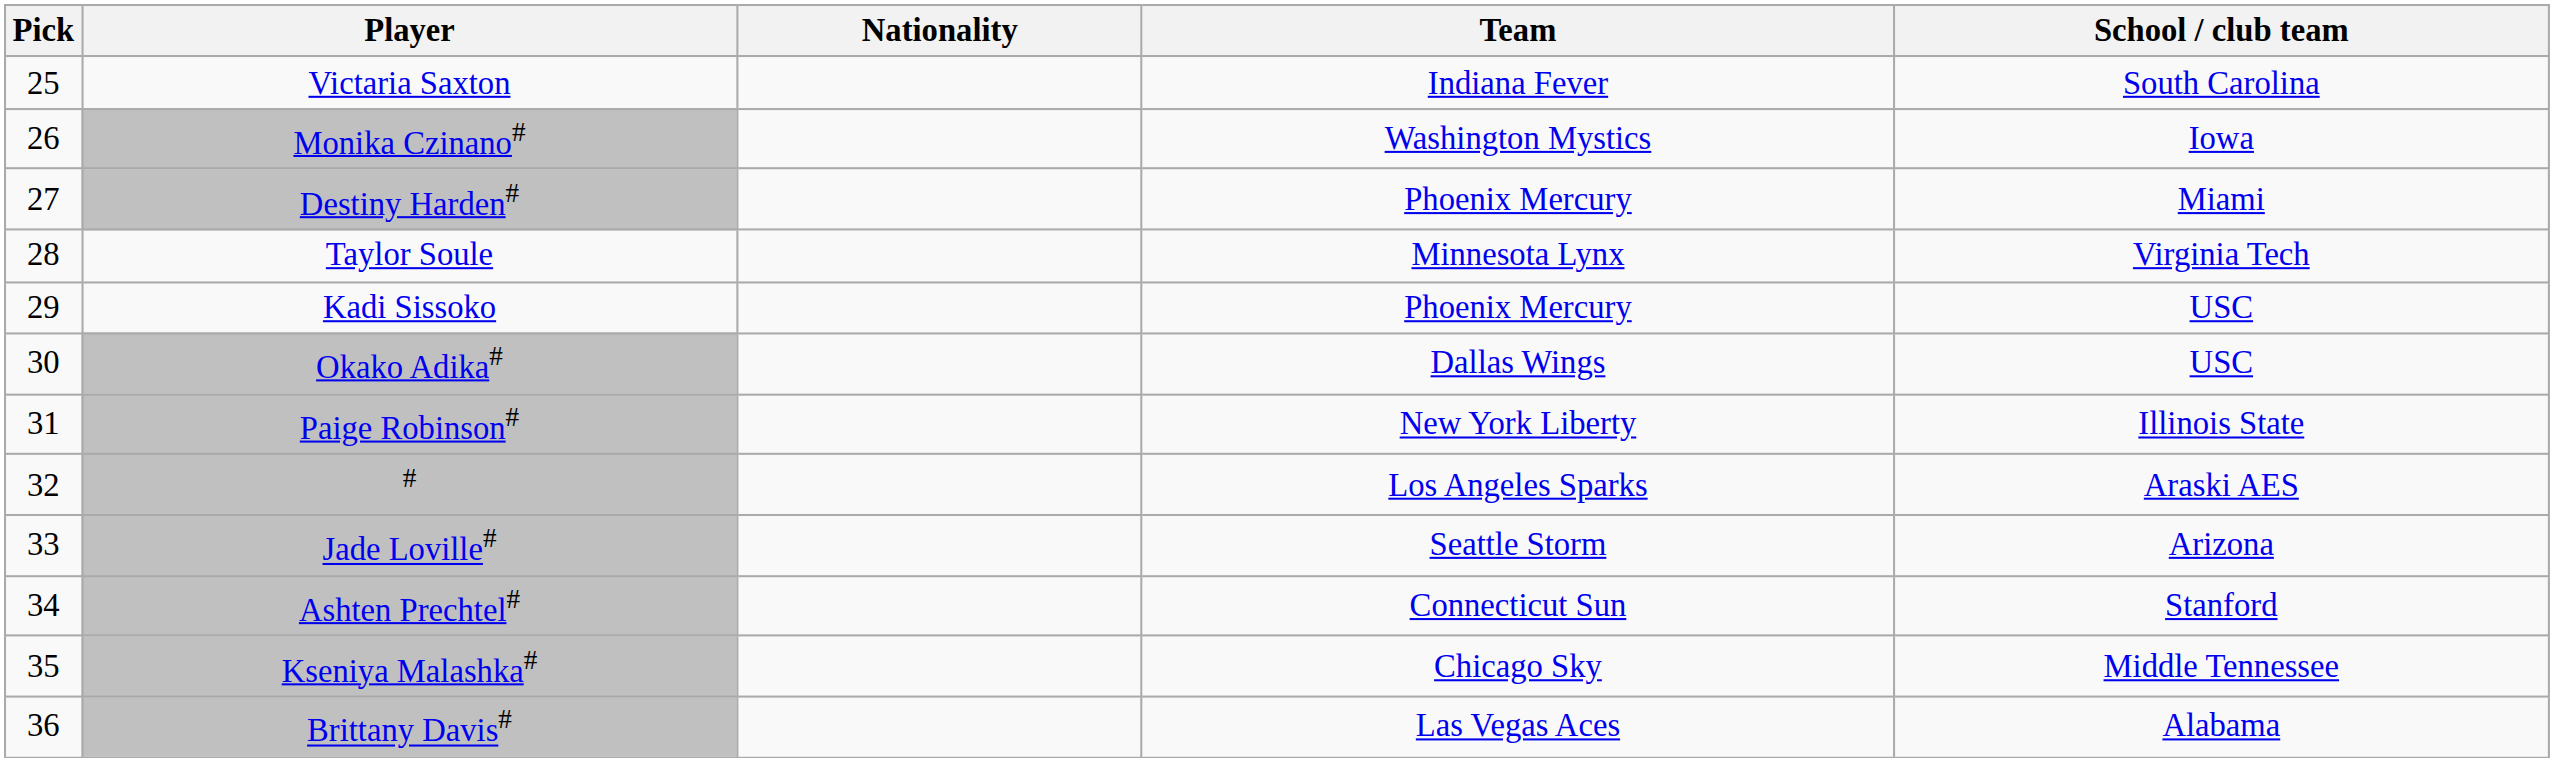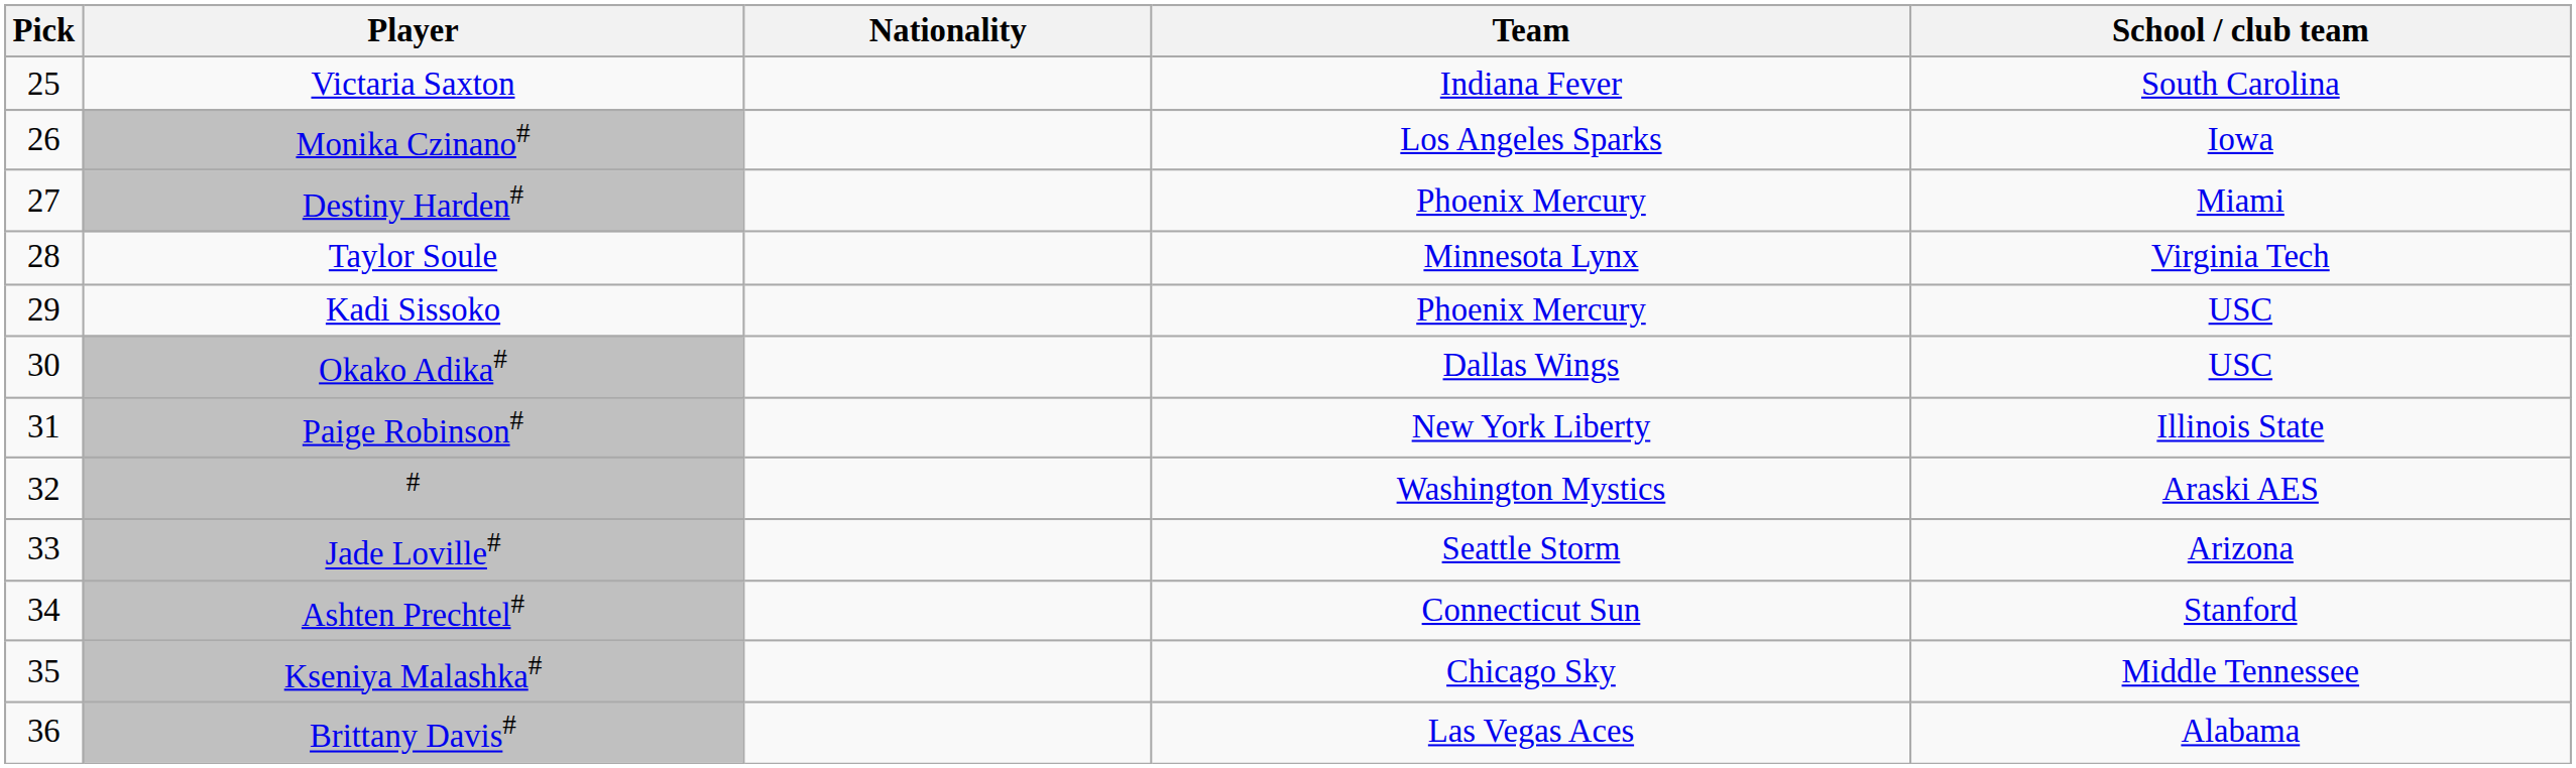Monika Czinano# | Team: Washington Mystics -> Los Angeles Sparks
# | Team: Los Angeles Sparks -> Washington Mystics
